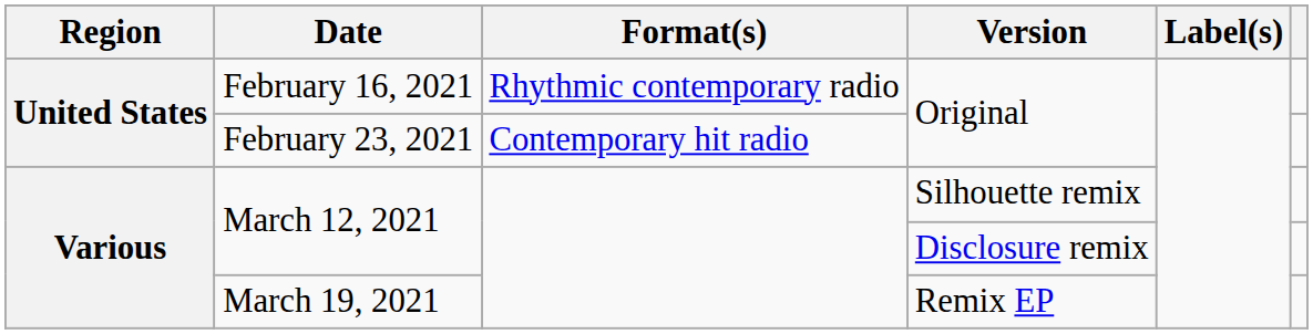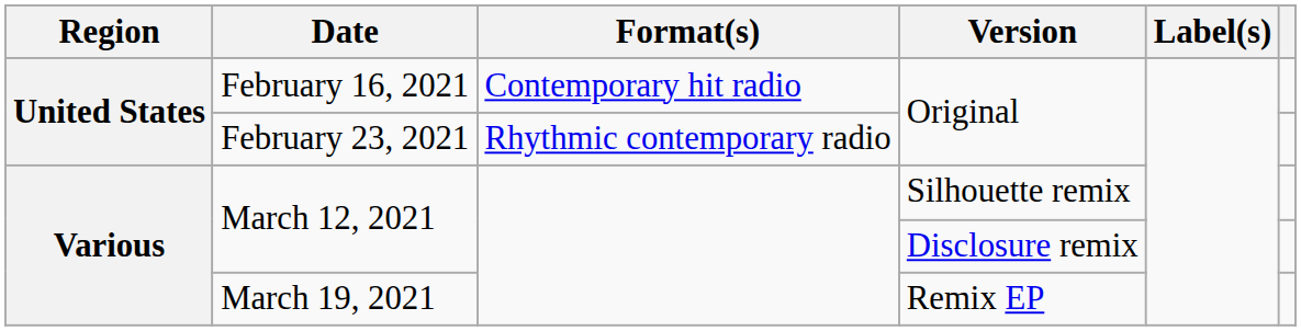February 16, 2021 | Format(s): Rhythmic contemporary radio -> Contemporary hit radio
February 23, 2021 | Format(s): Contemporary hit radio -> Rhythmic contemporary radio
